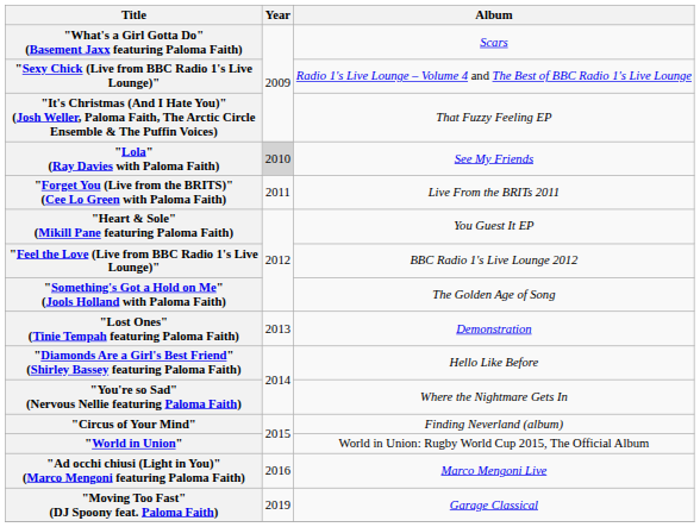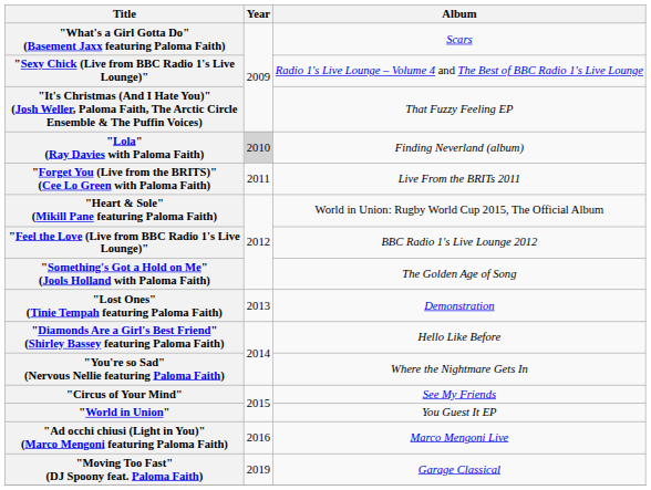"Lola" (Ray Davies with Paloma Faith) | Album: See My Friends -> Finding Neverland (album)
"Heart & Sole" (Mikill Pane featuring Paloma Faith) | Album: You Guest It EP -> World in Union: Rugby World Cup 2015, The Official Album
"Circus of Your Mind" | Album: Finding Neverland (album) -> See My Friends
"World in Union" | Album: World in Union: Rugby World Cup 2015, The Official Album -> You Guest It EP
